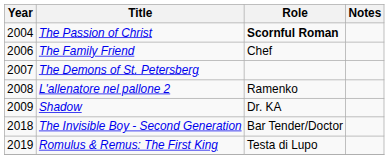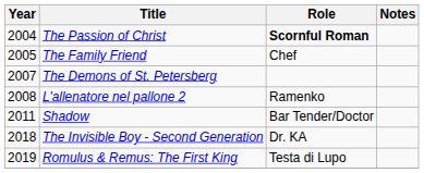The Family Friend | Year: 2006 -> 2005
Shadow | Year: 2009 -> 2011
Shadow | Role: Dr. KA -> Bar Tender/Doctor
The Invisible Boy - Second Generation | Role: Bar Tender/Doctor -> Dr. KA
